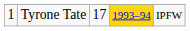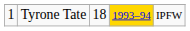Tyrone Tate | column 3: 17 -> 18
